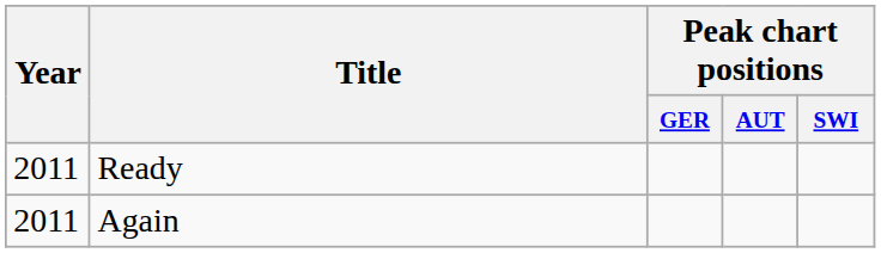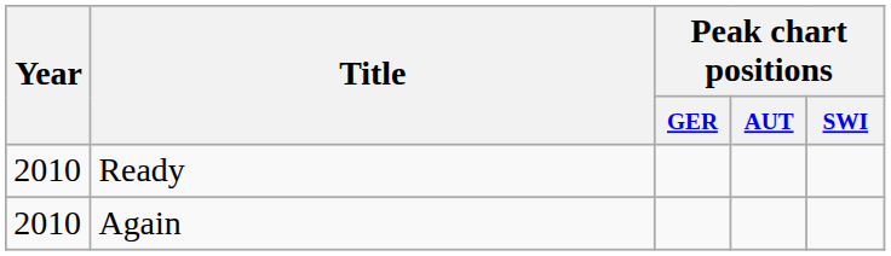Ready | Year: 2011 -> 2010
Again | Year: 2011 -> 2010
